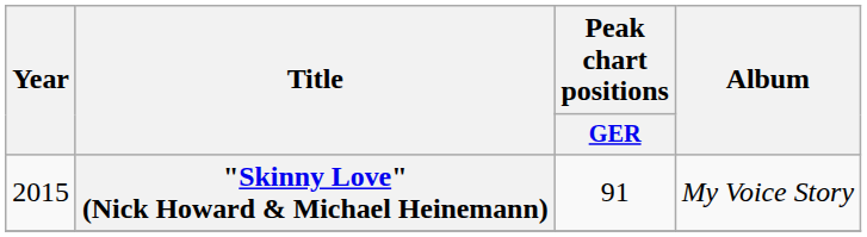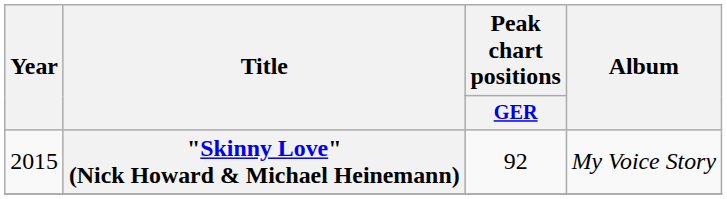"Skinny Love" (Nick Howard & Michael Heinemann) | Peak chart positions / GER: 91 -> 92
